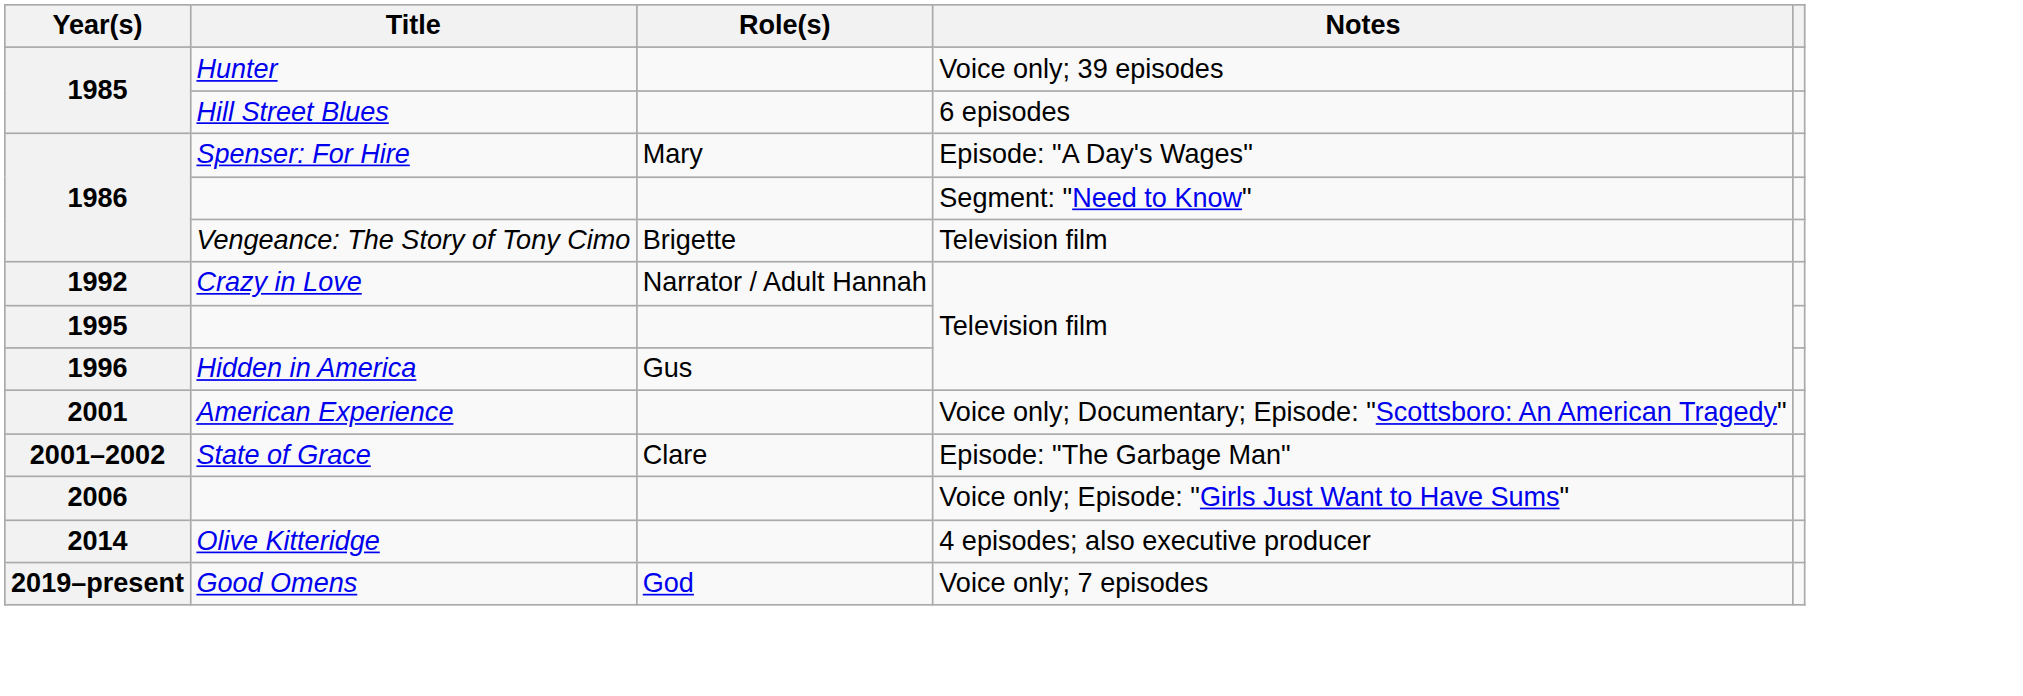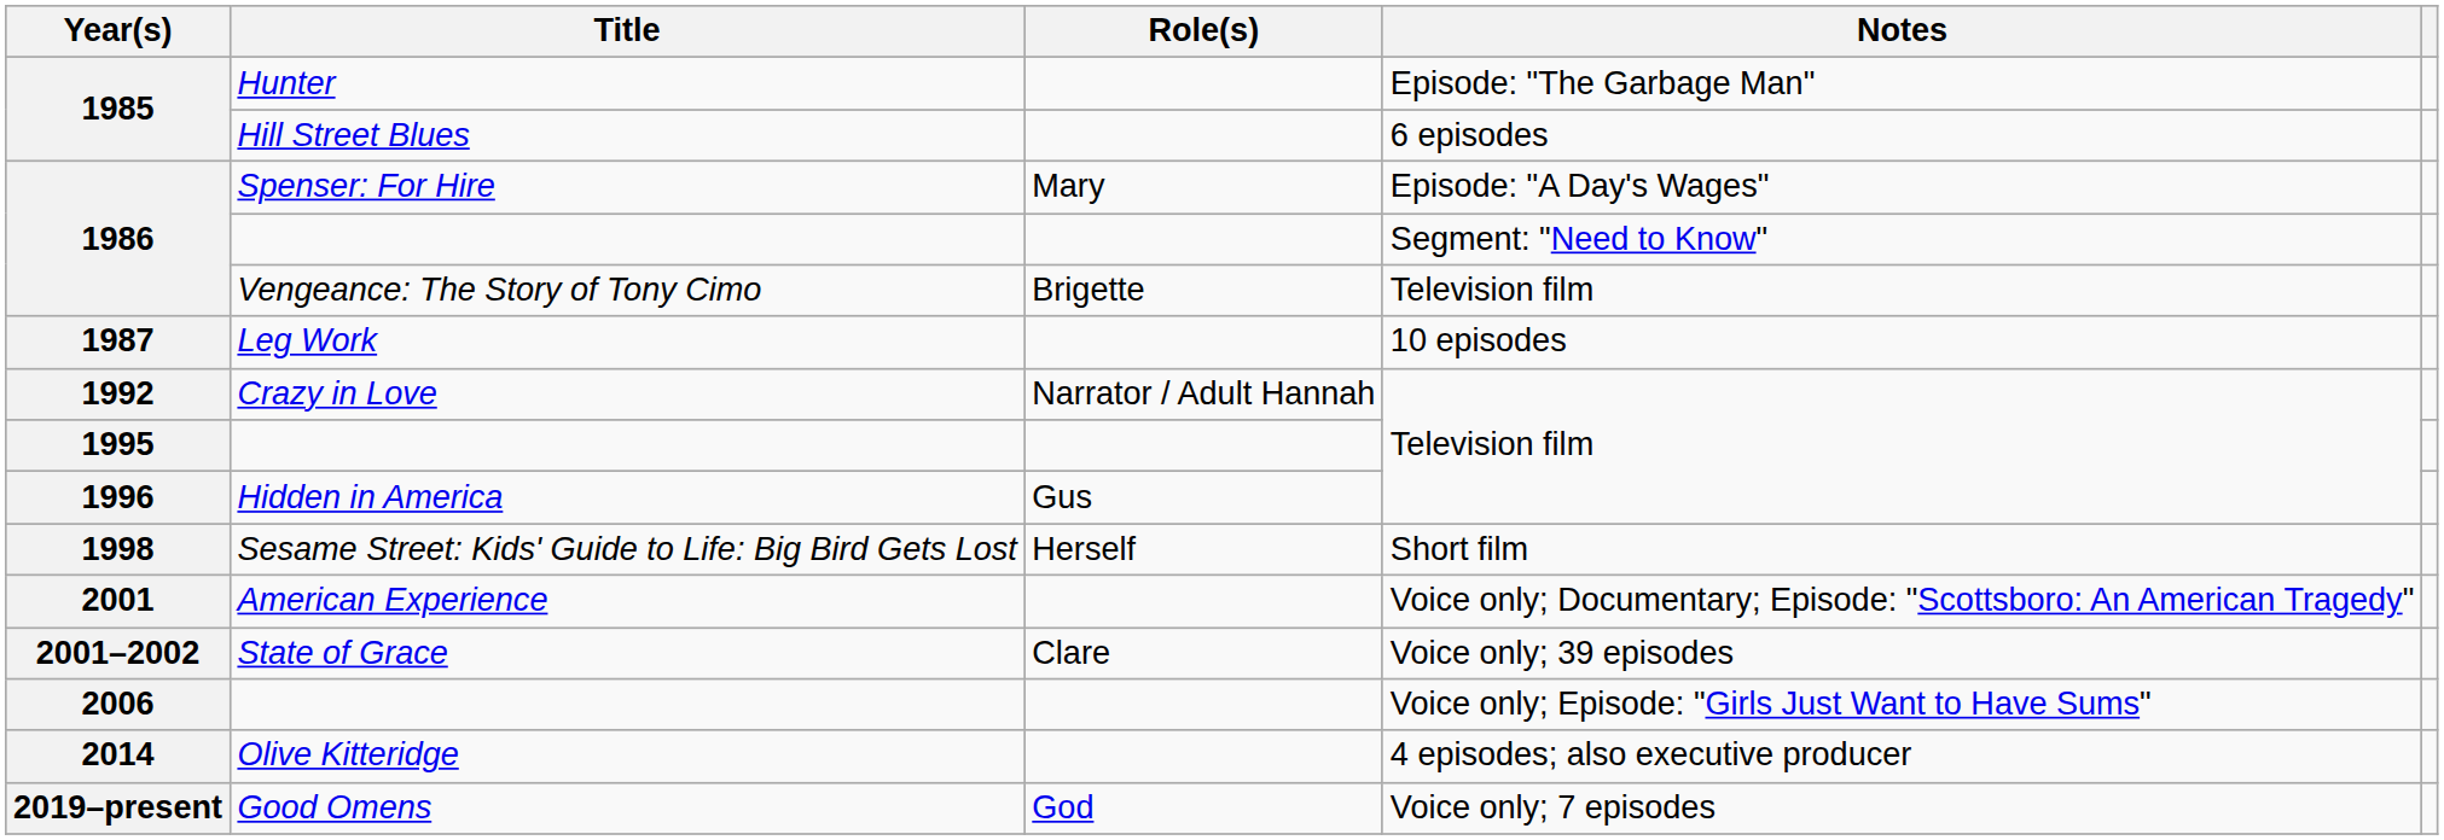Hunter | Notes: Voice only; 39 episodes -> Episode: "The Garbage Man"
+ row: 1987 | Leg Work | 10 episodes
+ row: 1998 | Sesame Street: Kids' Guide to Life: Big Bird Gets Lost | Herself | Short film
State of Grace | Notes: Episode: "The Garbage Man" -> Voice only; 39 episodes
